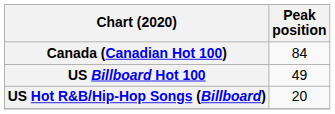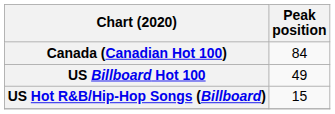US Hot R&B/Hip-Hop Songs (Billboard) | Peak position: 20 -> 15
